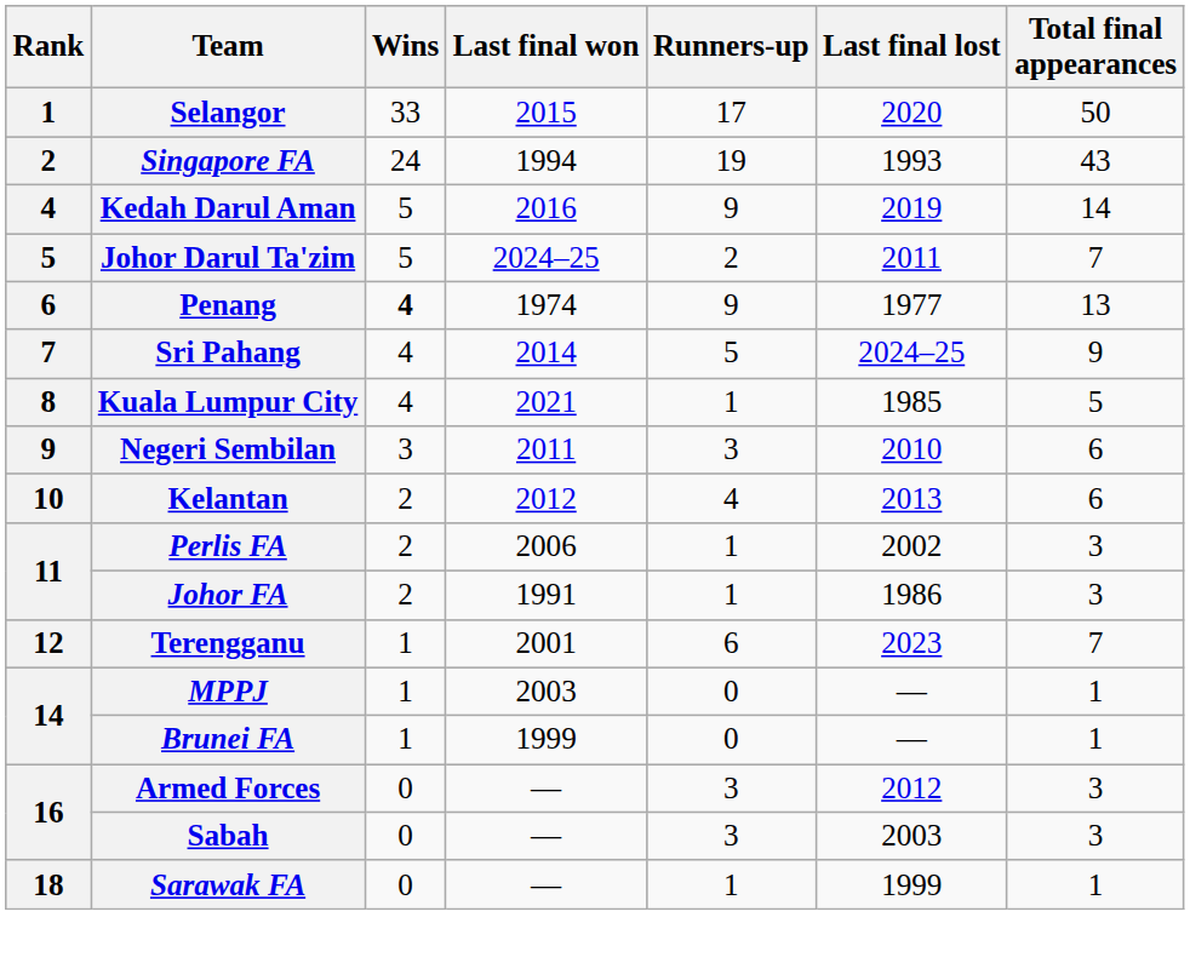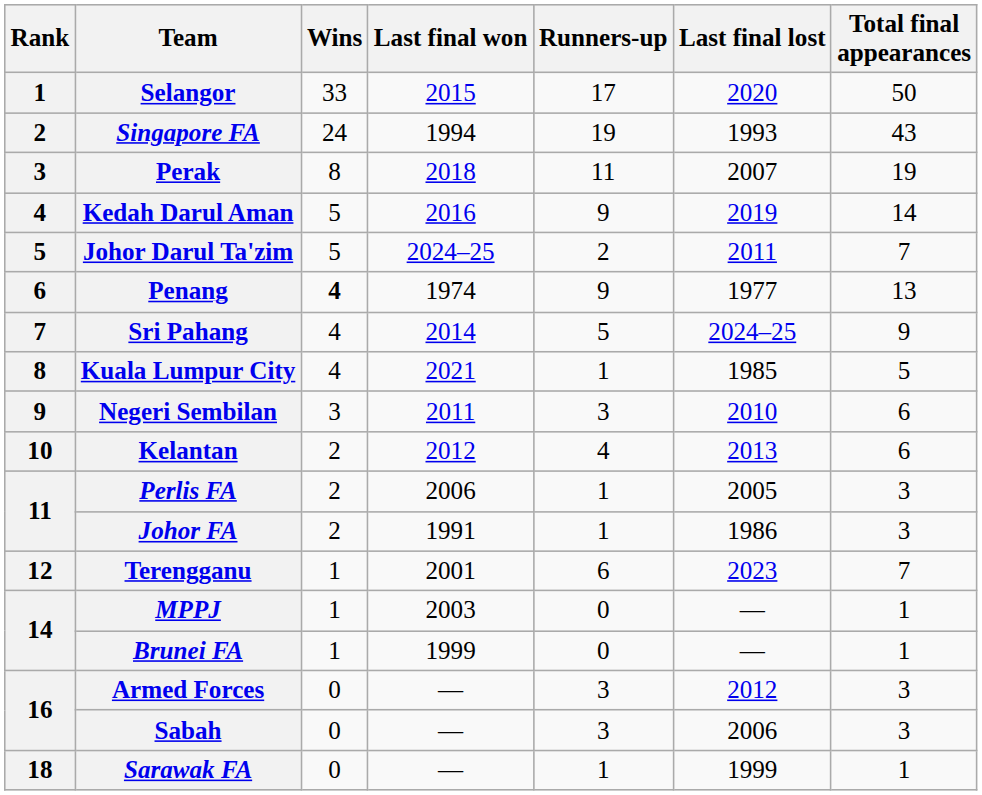+ row: 3 | Perak | 8 | 2018 | 11 | 2007 | 19
Perlis FA | Last final lost: 2002 -> 2005
Sabah | Last final lost: 2003 -> 2006
